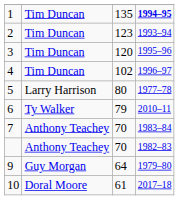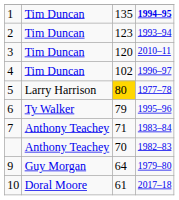3 | column 4: 1995–96 -> 2010–11
5 | column 3: no background -> gold background
6 | column 4: 2010–11 -> 1995–96
7 | column 3: 70 -> 71
